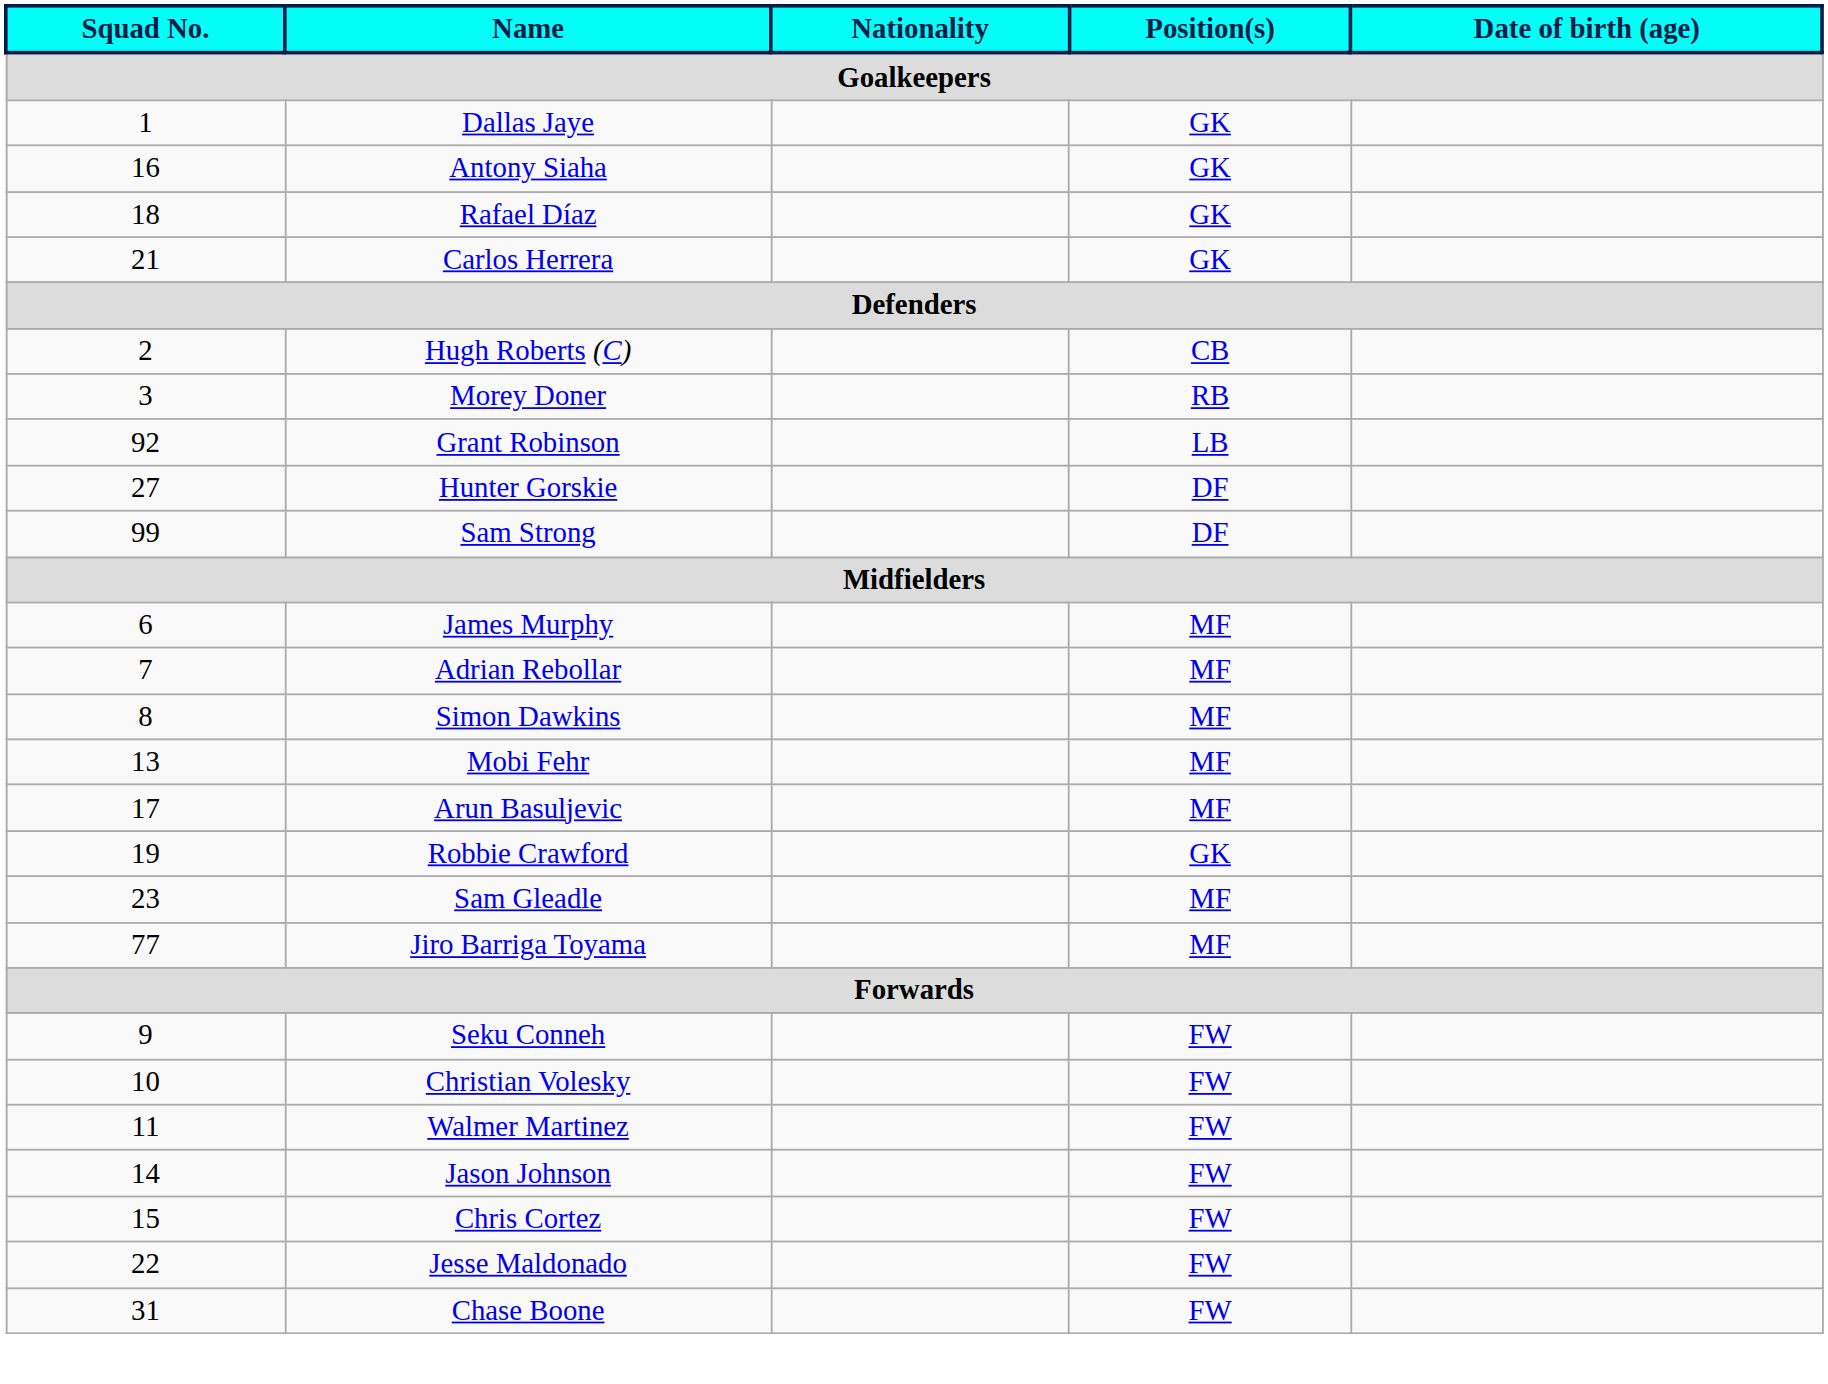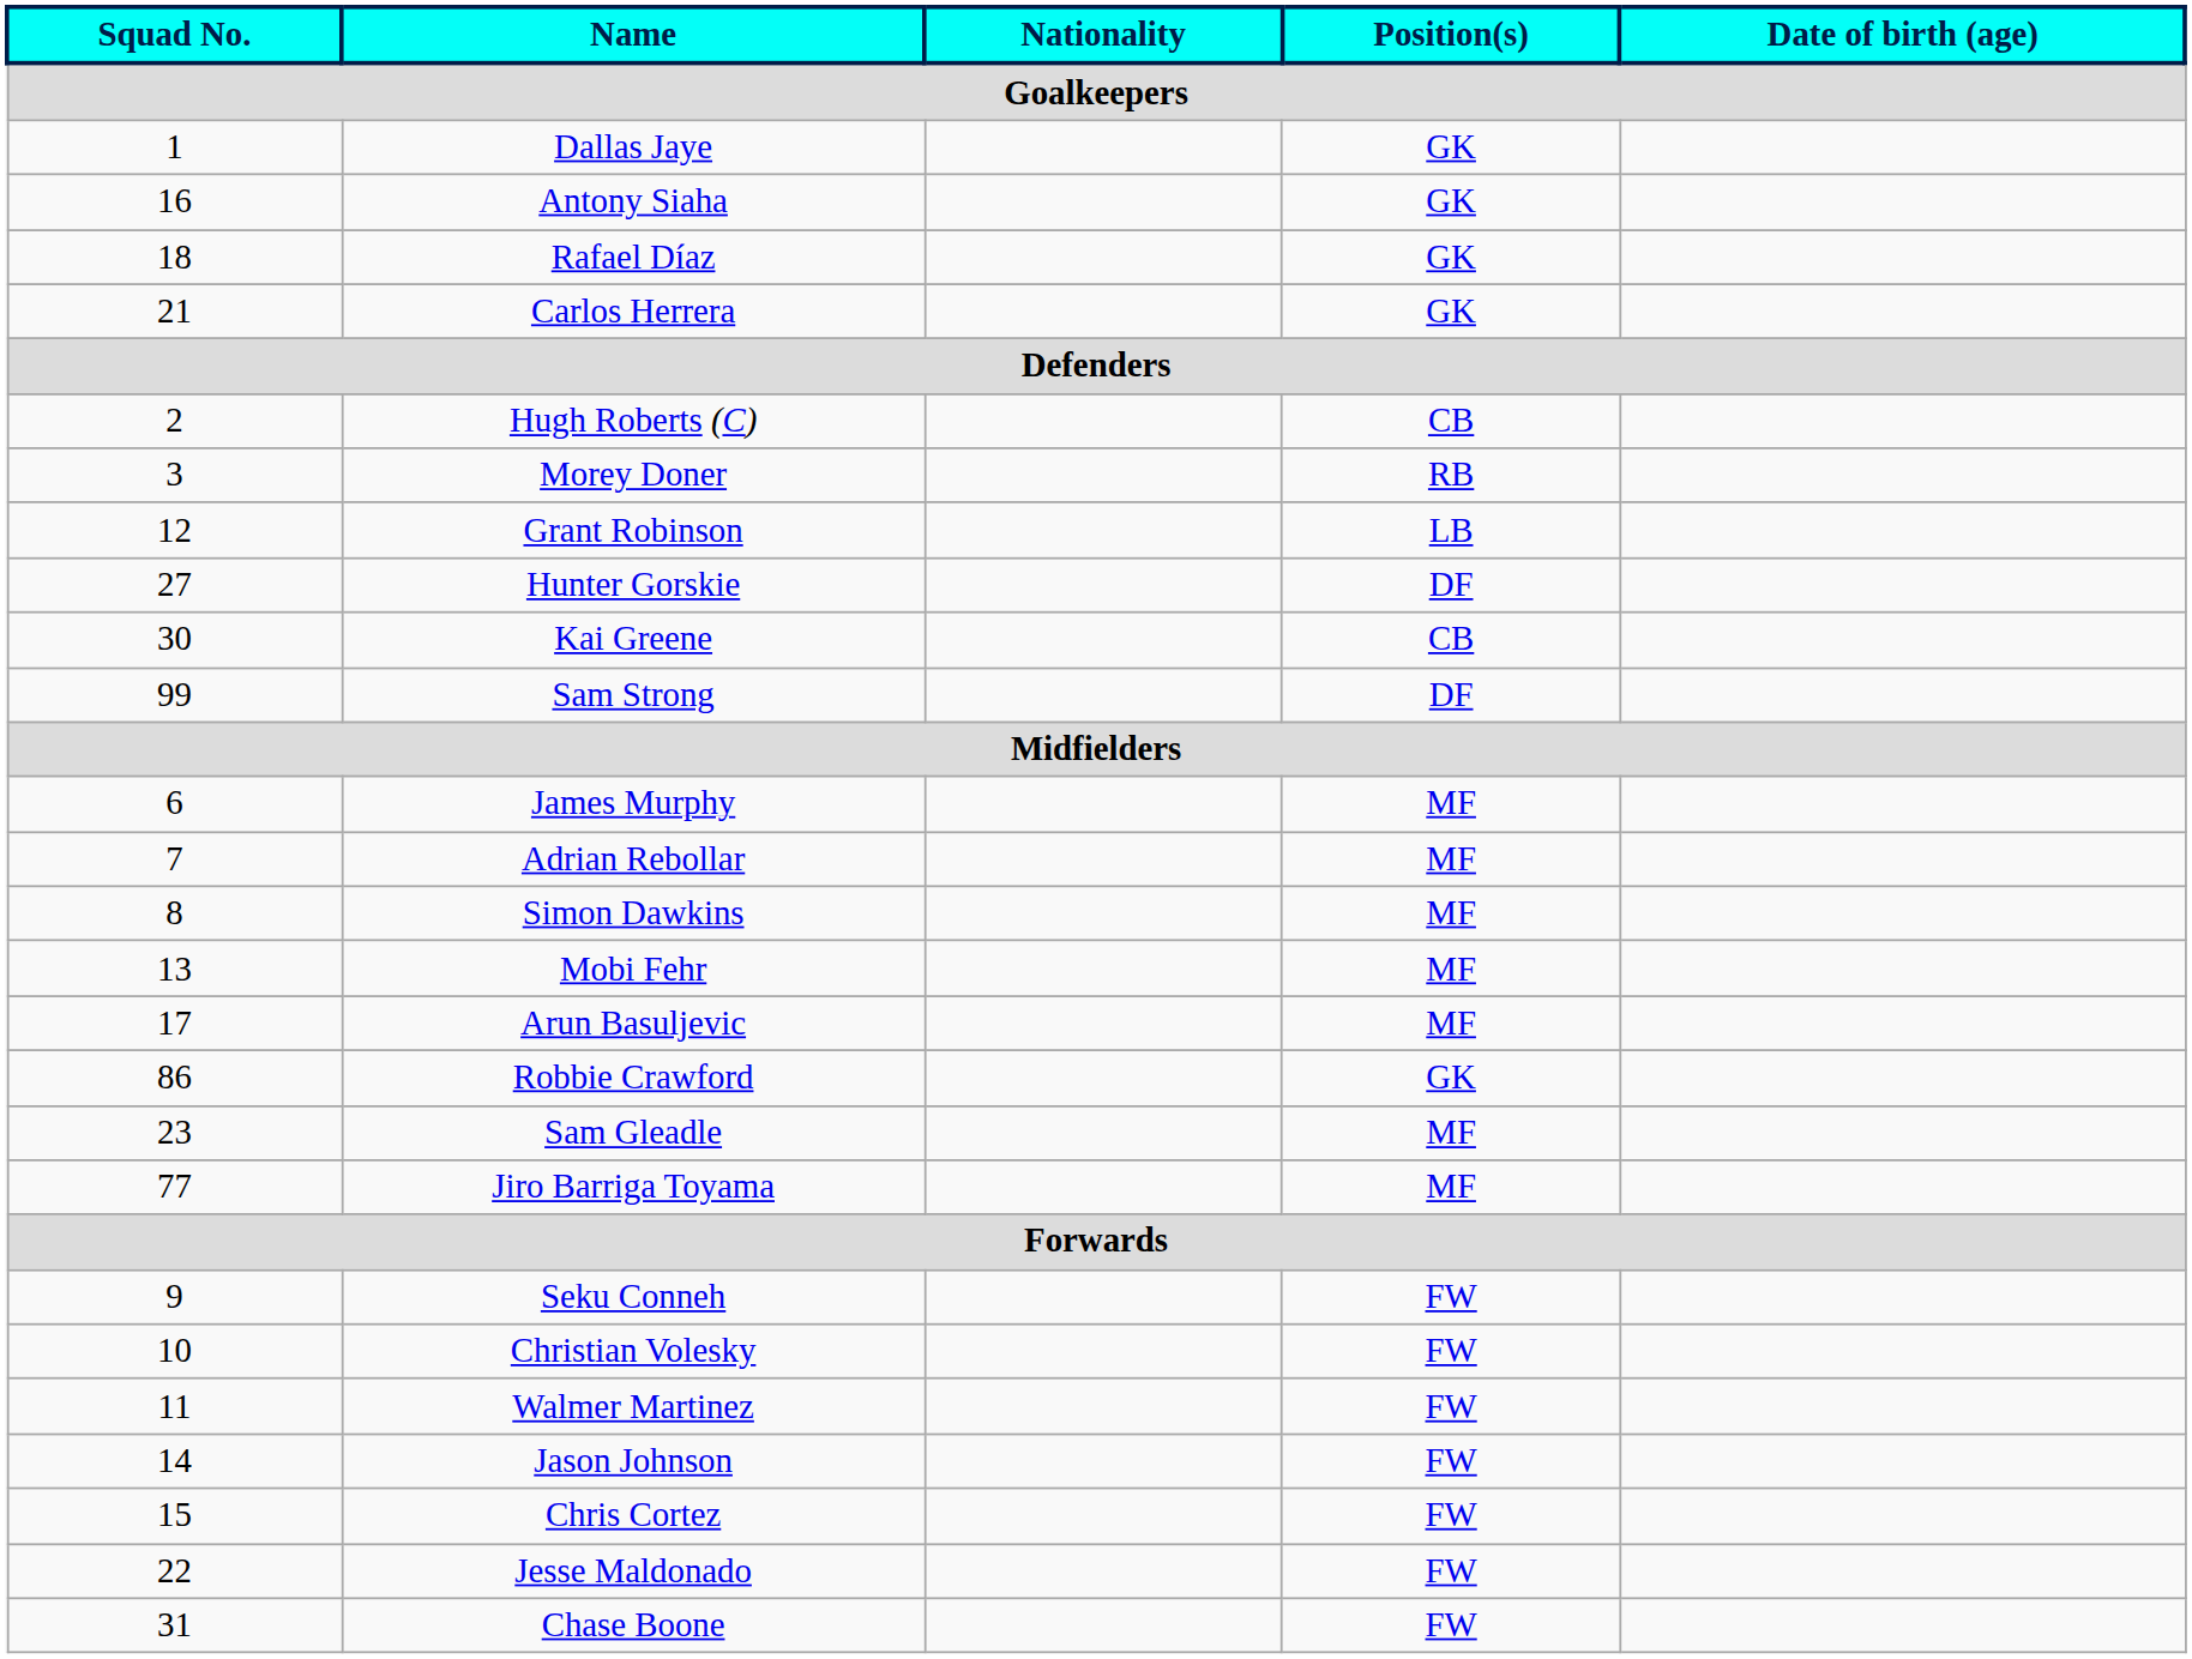Grant Robinson | Squad No.: 92 -> 12
+ row: 30 | Kai Greene | CB
Robbie Crawford | Squad No.: 19 -> 86
